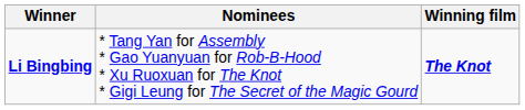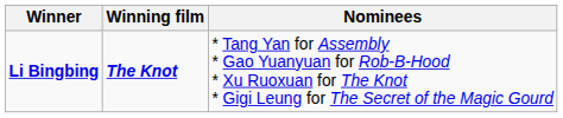columns swapped: Winning film <-> Nominees
